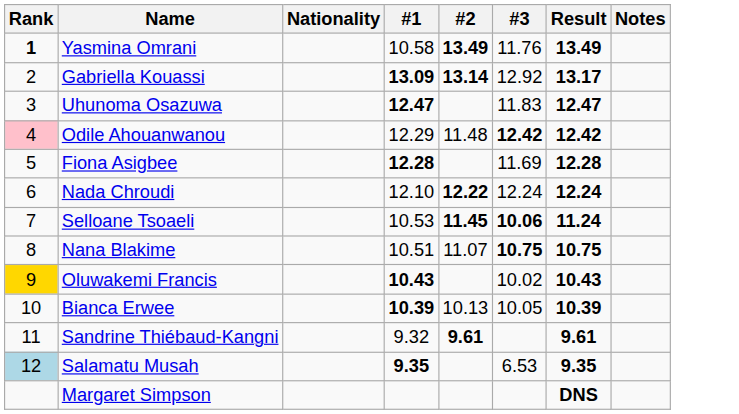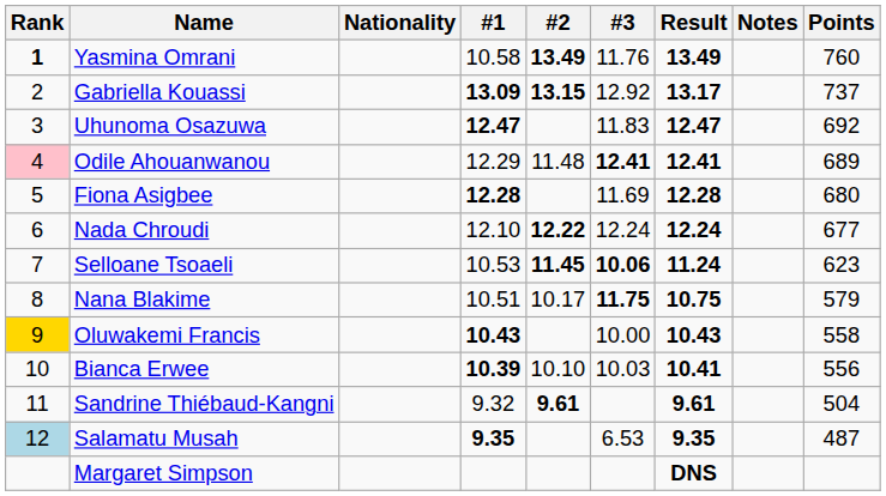+ column: Points | 760 | 737 | 692 | 689 | 680 | 677 | 623 | 579 | 558 | 556 | 504 | 487
Gabriella Kouassi | #2: 13.14 -> 13.15
Odile Ahouanwanou | #3: 12.42 -> 12.41
Odile Ahouanwanou | Result: 12.42 -> 12.41
Nana Blakime | #2: 11.07 -> 10.17
Nana Blakime | #3: 10.75 -> 11.75
Oluwakemi Francis | #3: 10.02 -> 10.00
Bianca Erwee | #2: 10.13 -> 10.10
Bianca Erwee | #3: 10.05 -> 10.03
Bianca Erwee | Result: 10.39 -> 10.41
